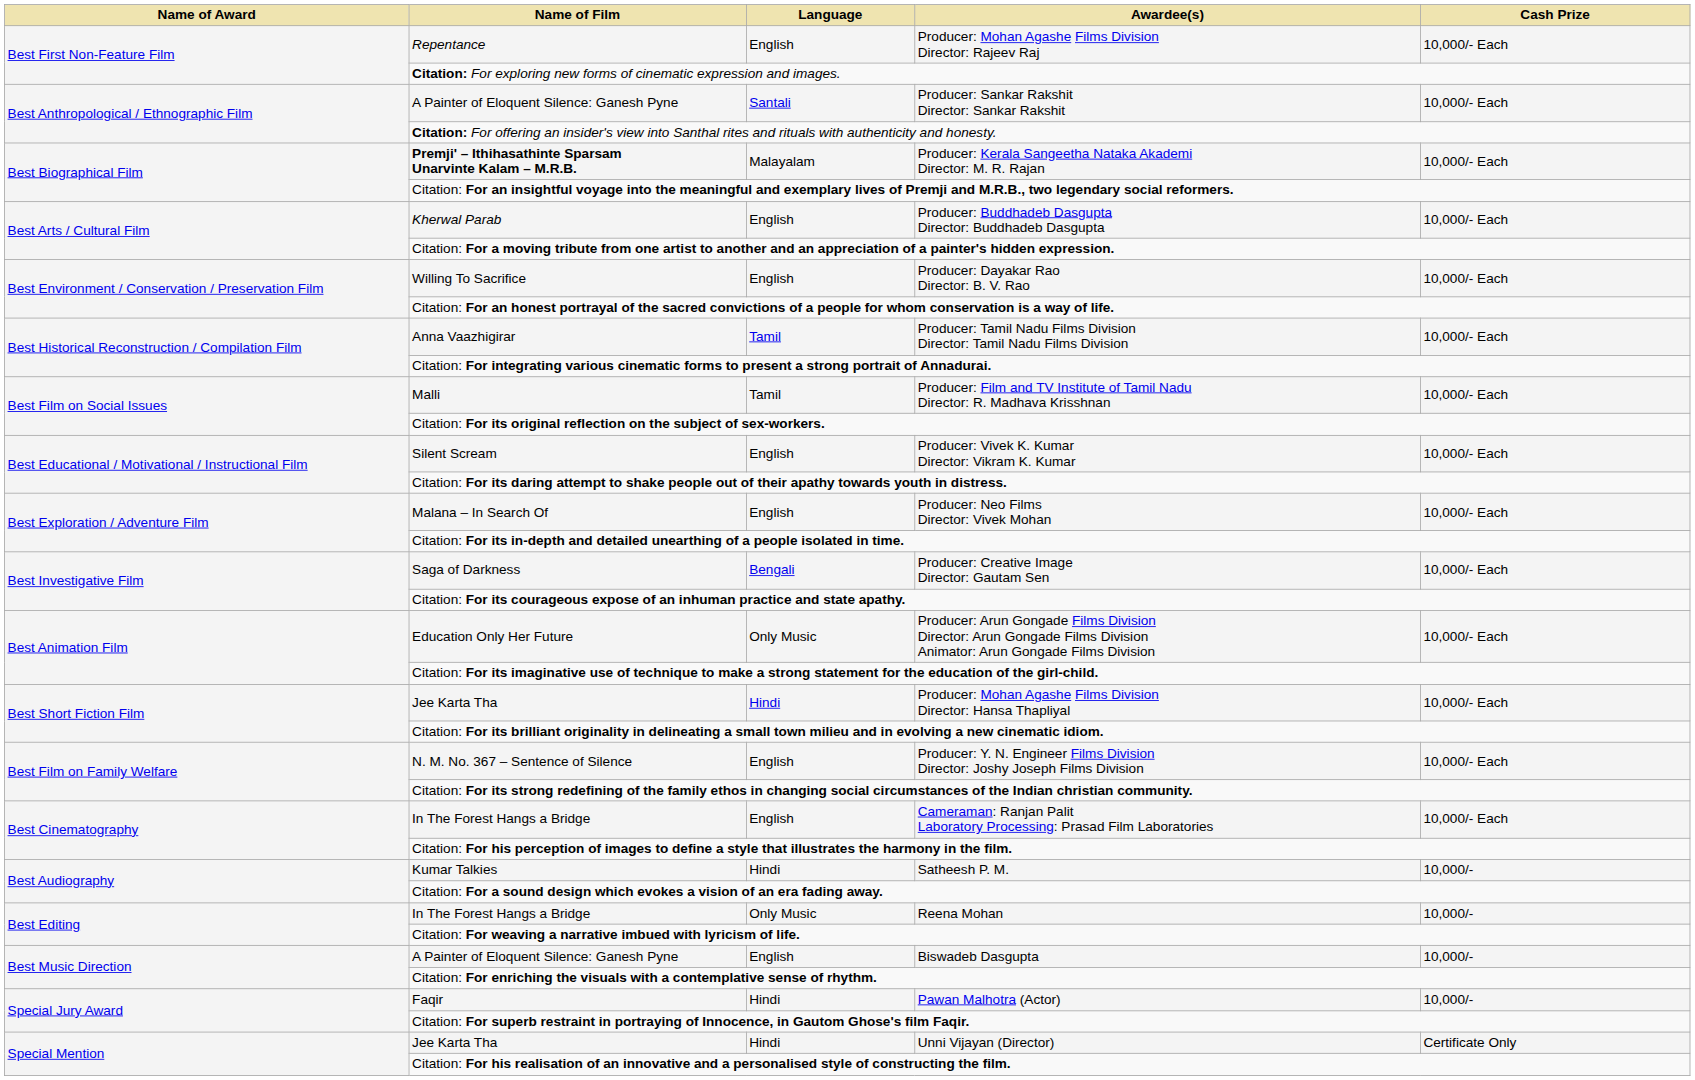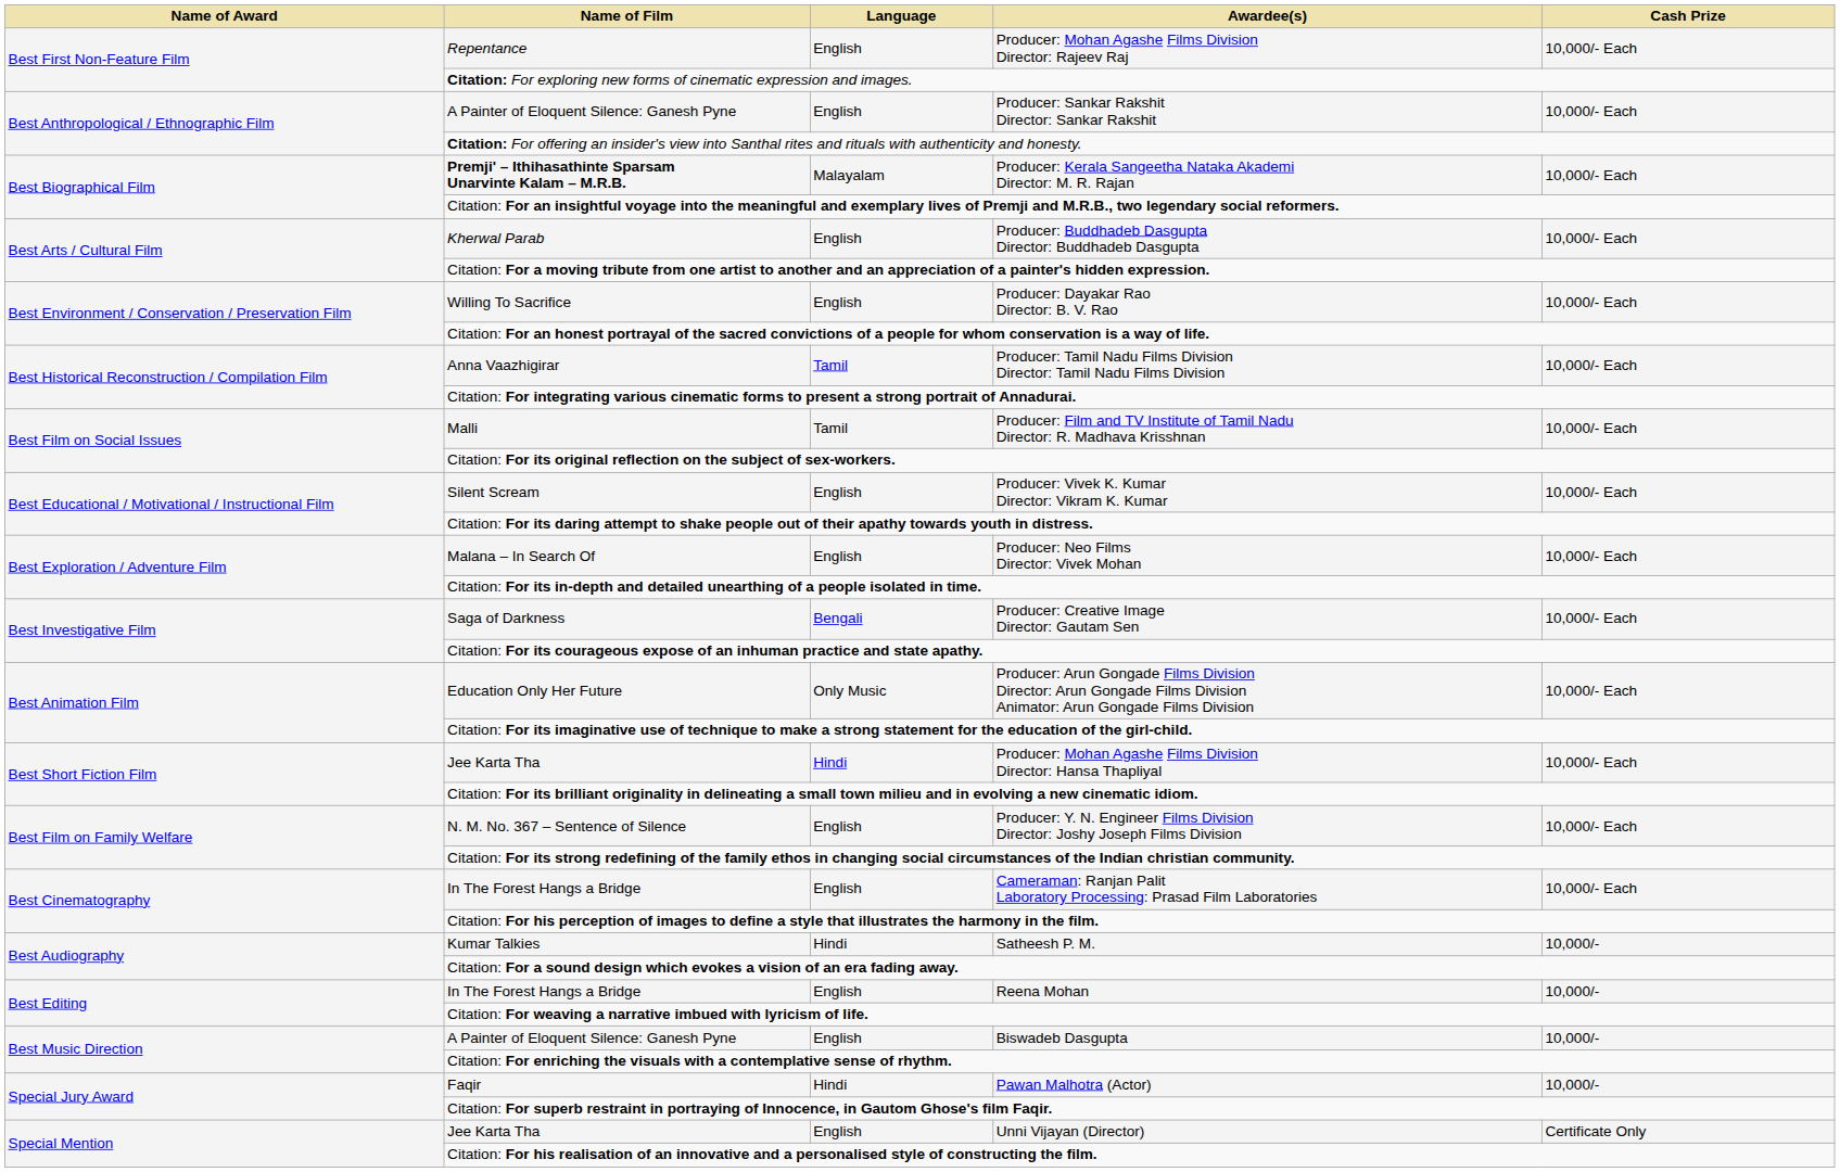Producer: Sankar Rakshit Director: Sankar Rakshit | Language: Santali -> English
Reena Mohan | Language: Only Music -> English
Unni Vijayan (Director) | Language: Hindi -> English
